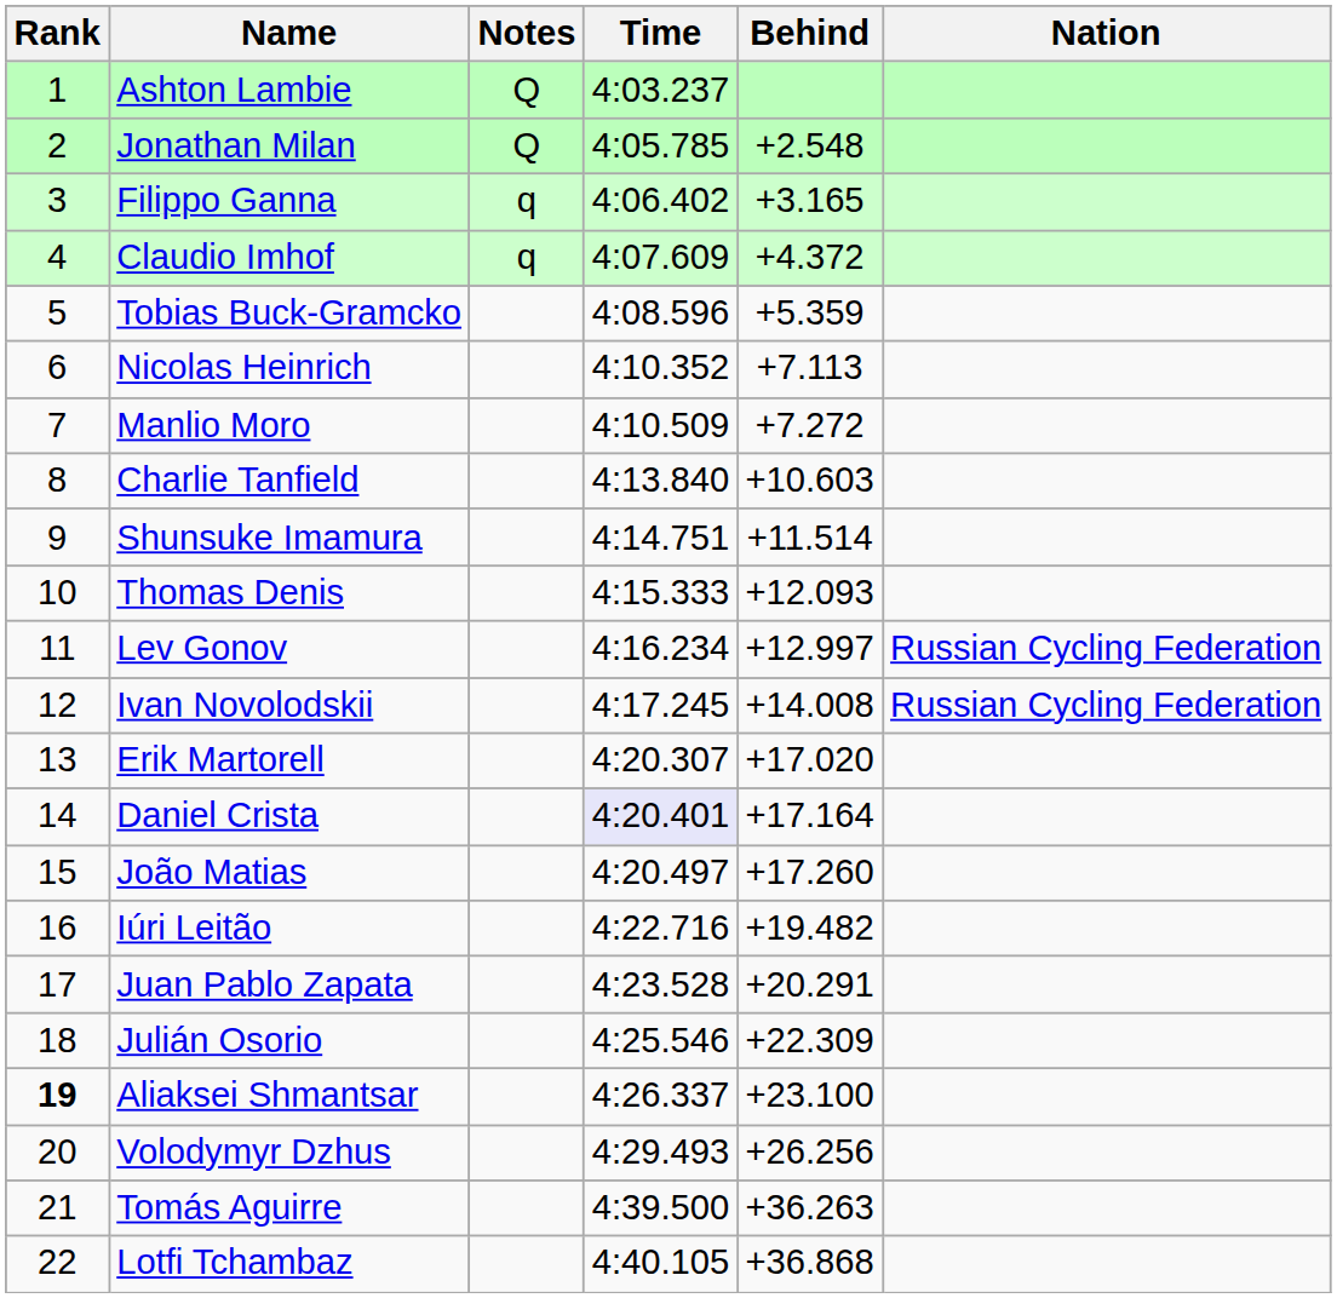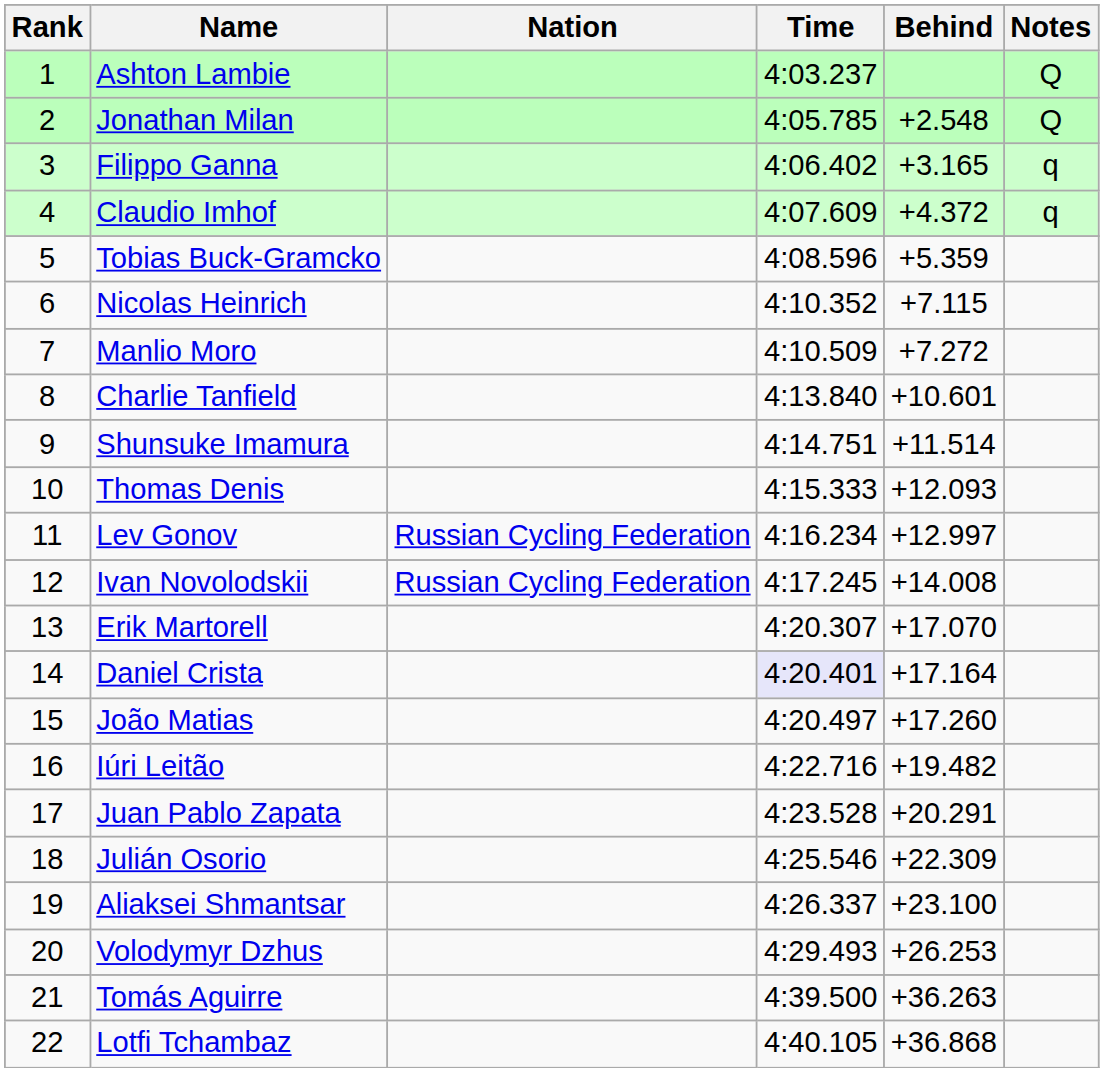columns swapped: Nation <-> Notes
Nicolas Heinrich | Behind: +7.113 -> +7.115
Charlie Tanfield | Behind: +10.603 -> +10.601
Erik Martorell | Behind: +17.020 -> +17.070
Aliaksei Shmantsar | Rank: bold -> normal
Volodymyr Dzhus | Behind: +26.256 -> +26.253
